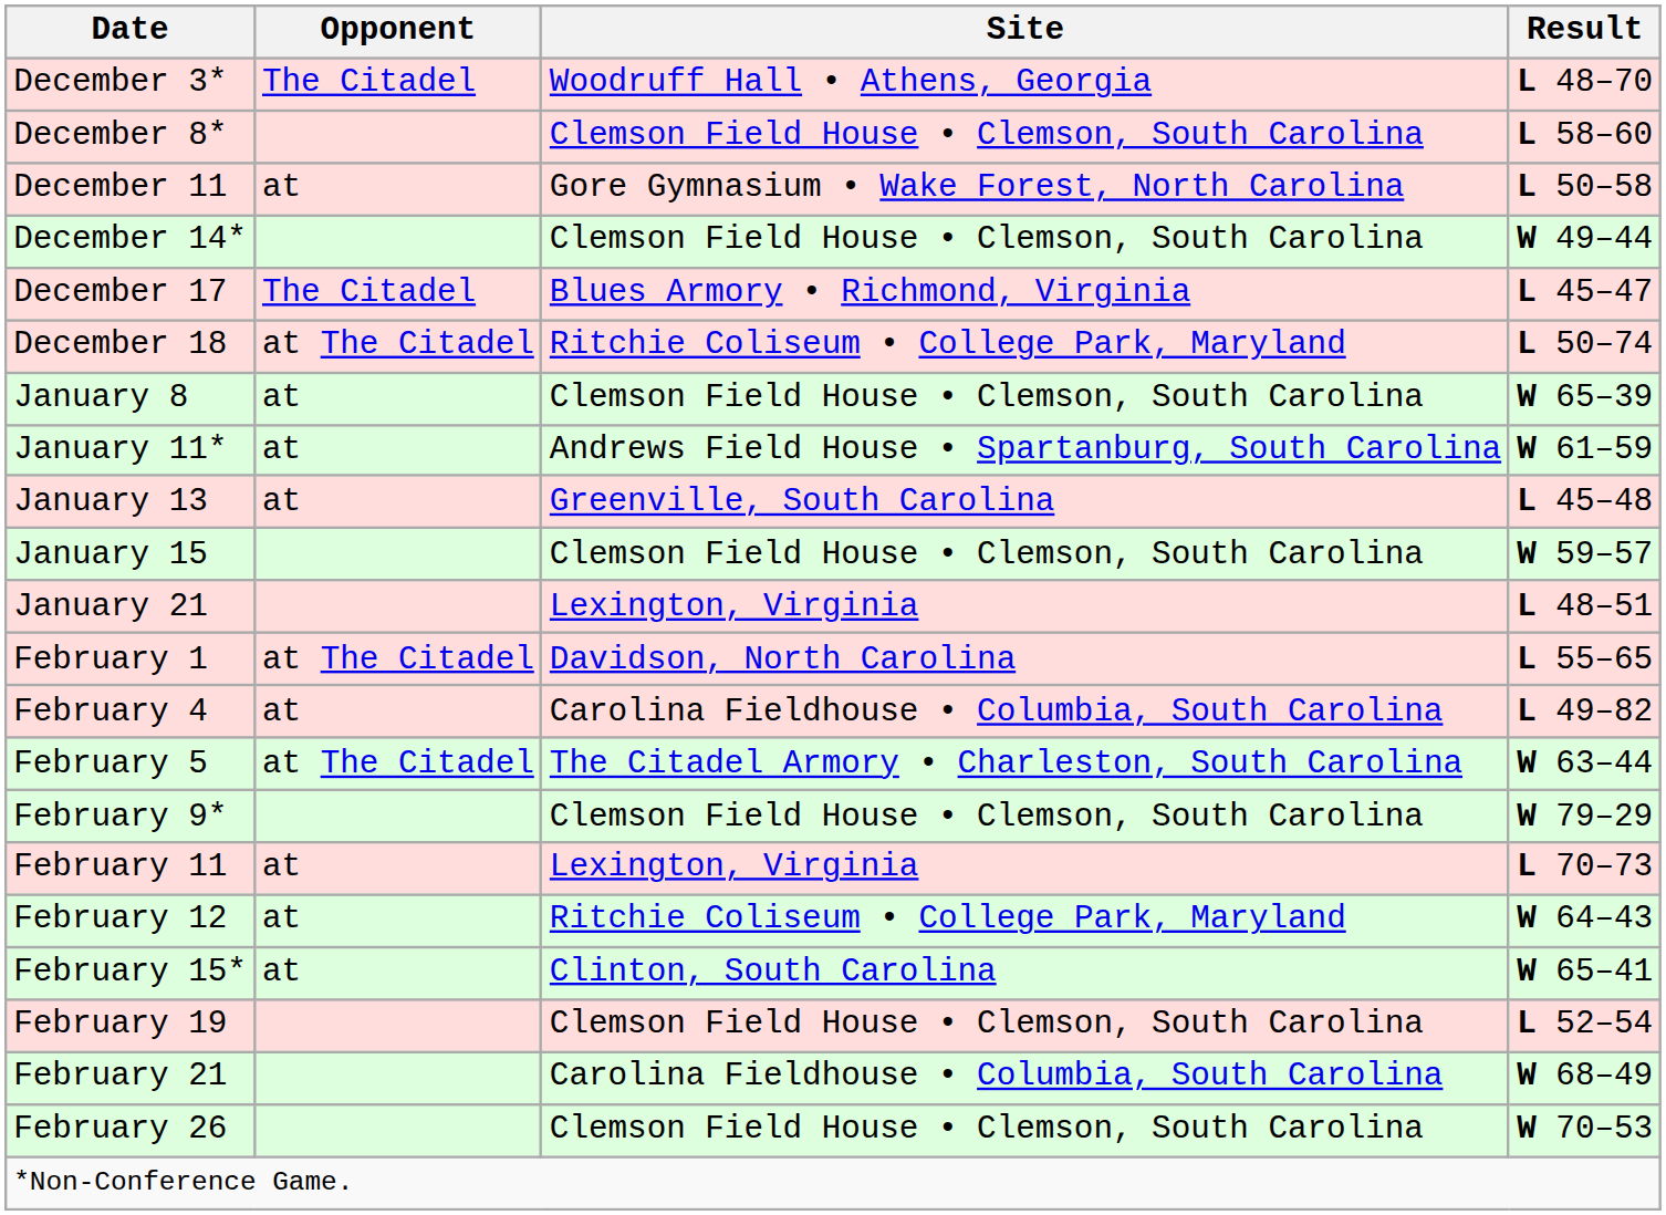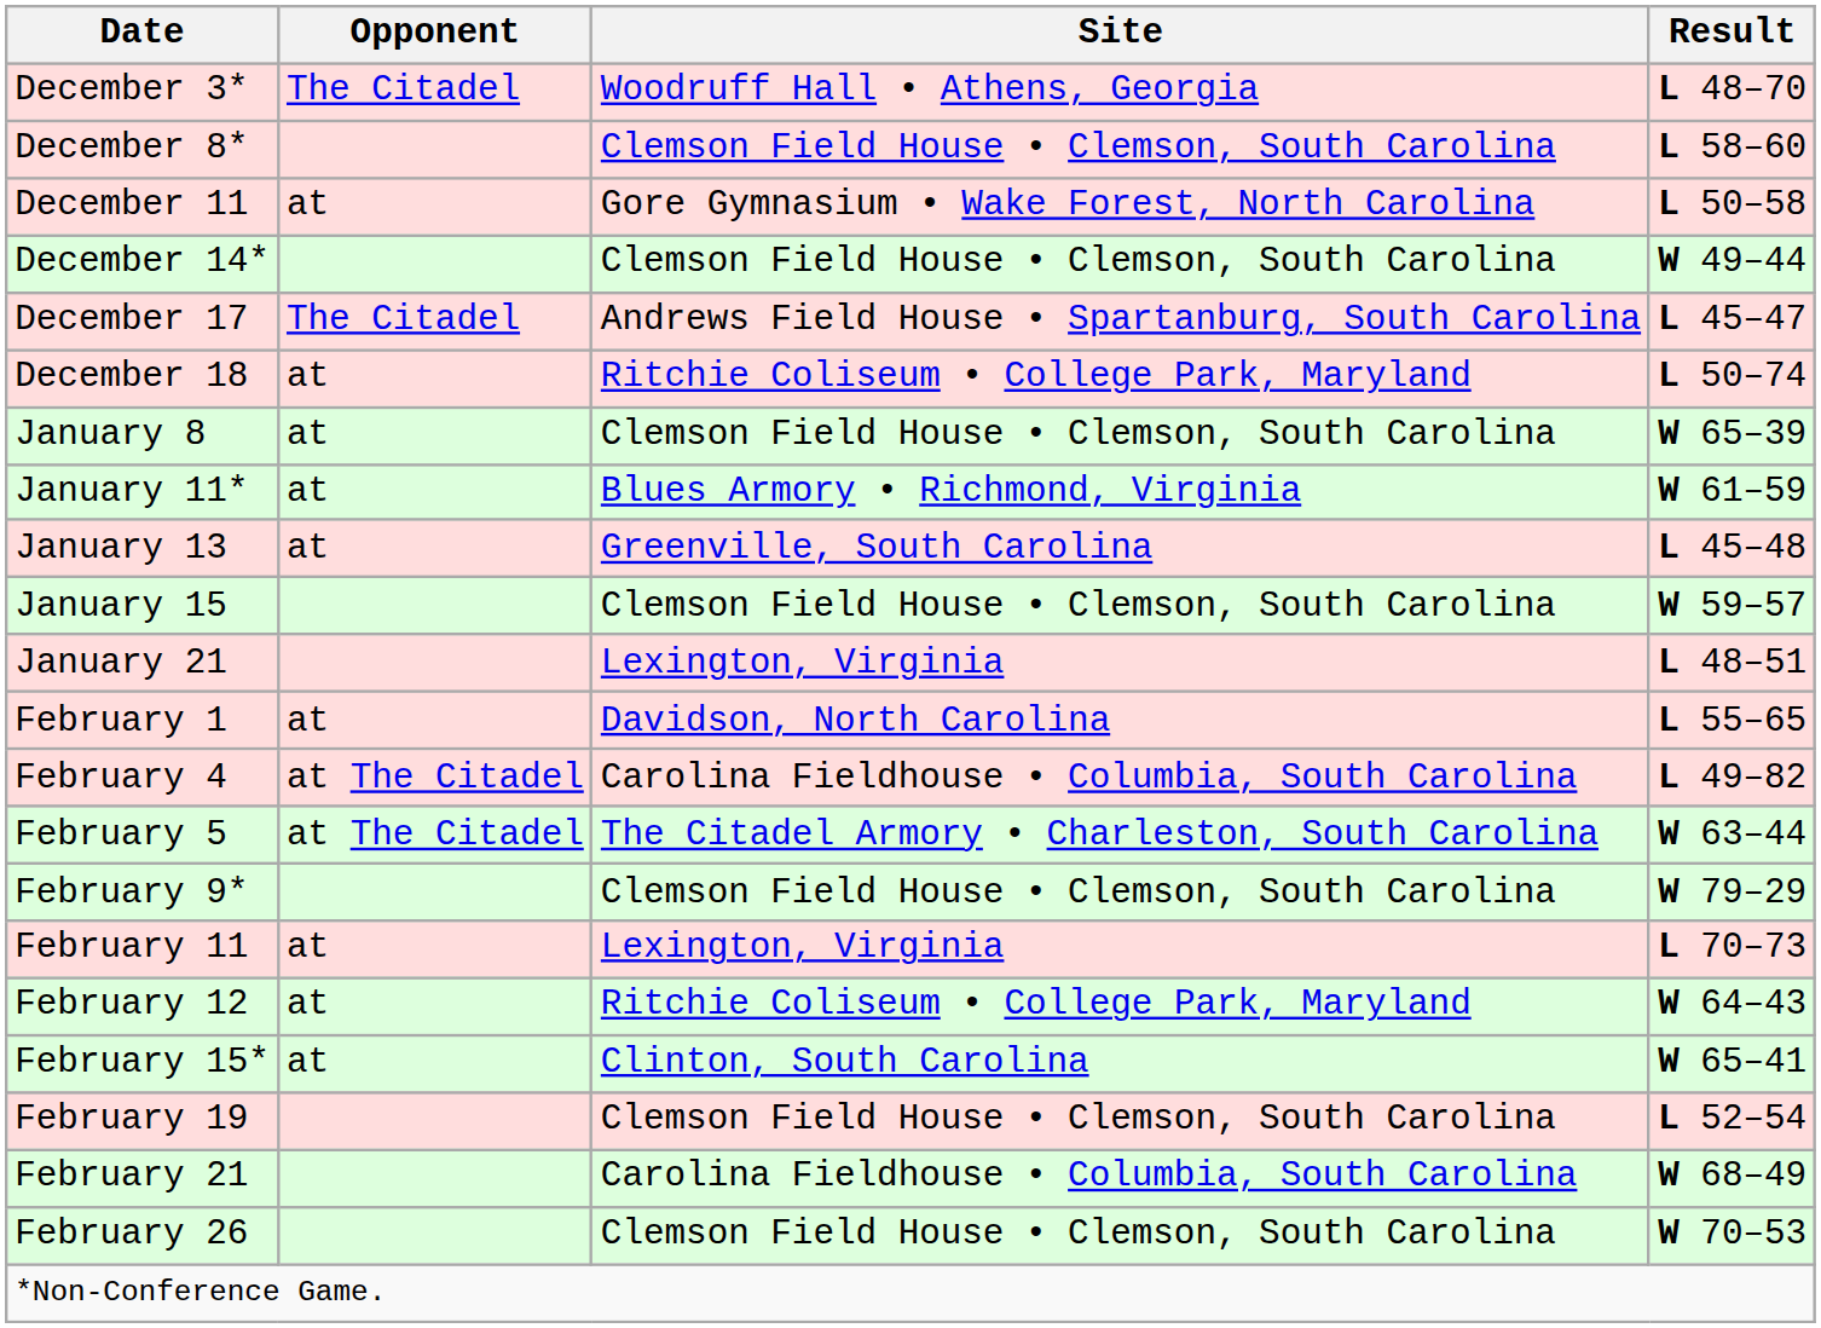December 17 | Site: Blues Armory • Richmond, Virginia -> Andrews Field House • Spartanburg, South Carolina
December 18 | Opponent: at The Citadel -> at
January 11* | Site: Andrews Field House • Spartanburg, South Carolina -> Blues Armory • Richmond, Virginia
February 1 | Opponent: at The Citadel -> at
February 4 | Opponent: at -> at The Citadel
